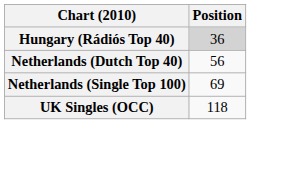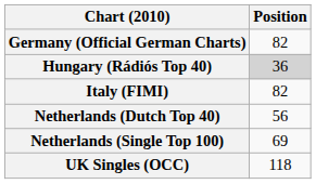+ row: Germany (Official German Charts) | 82
+ row: Italy (FIMI) | 82
